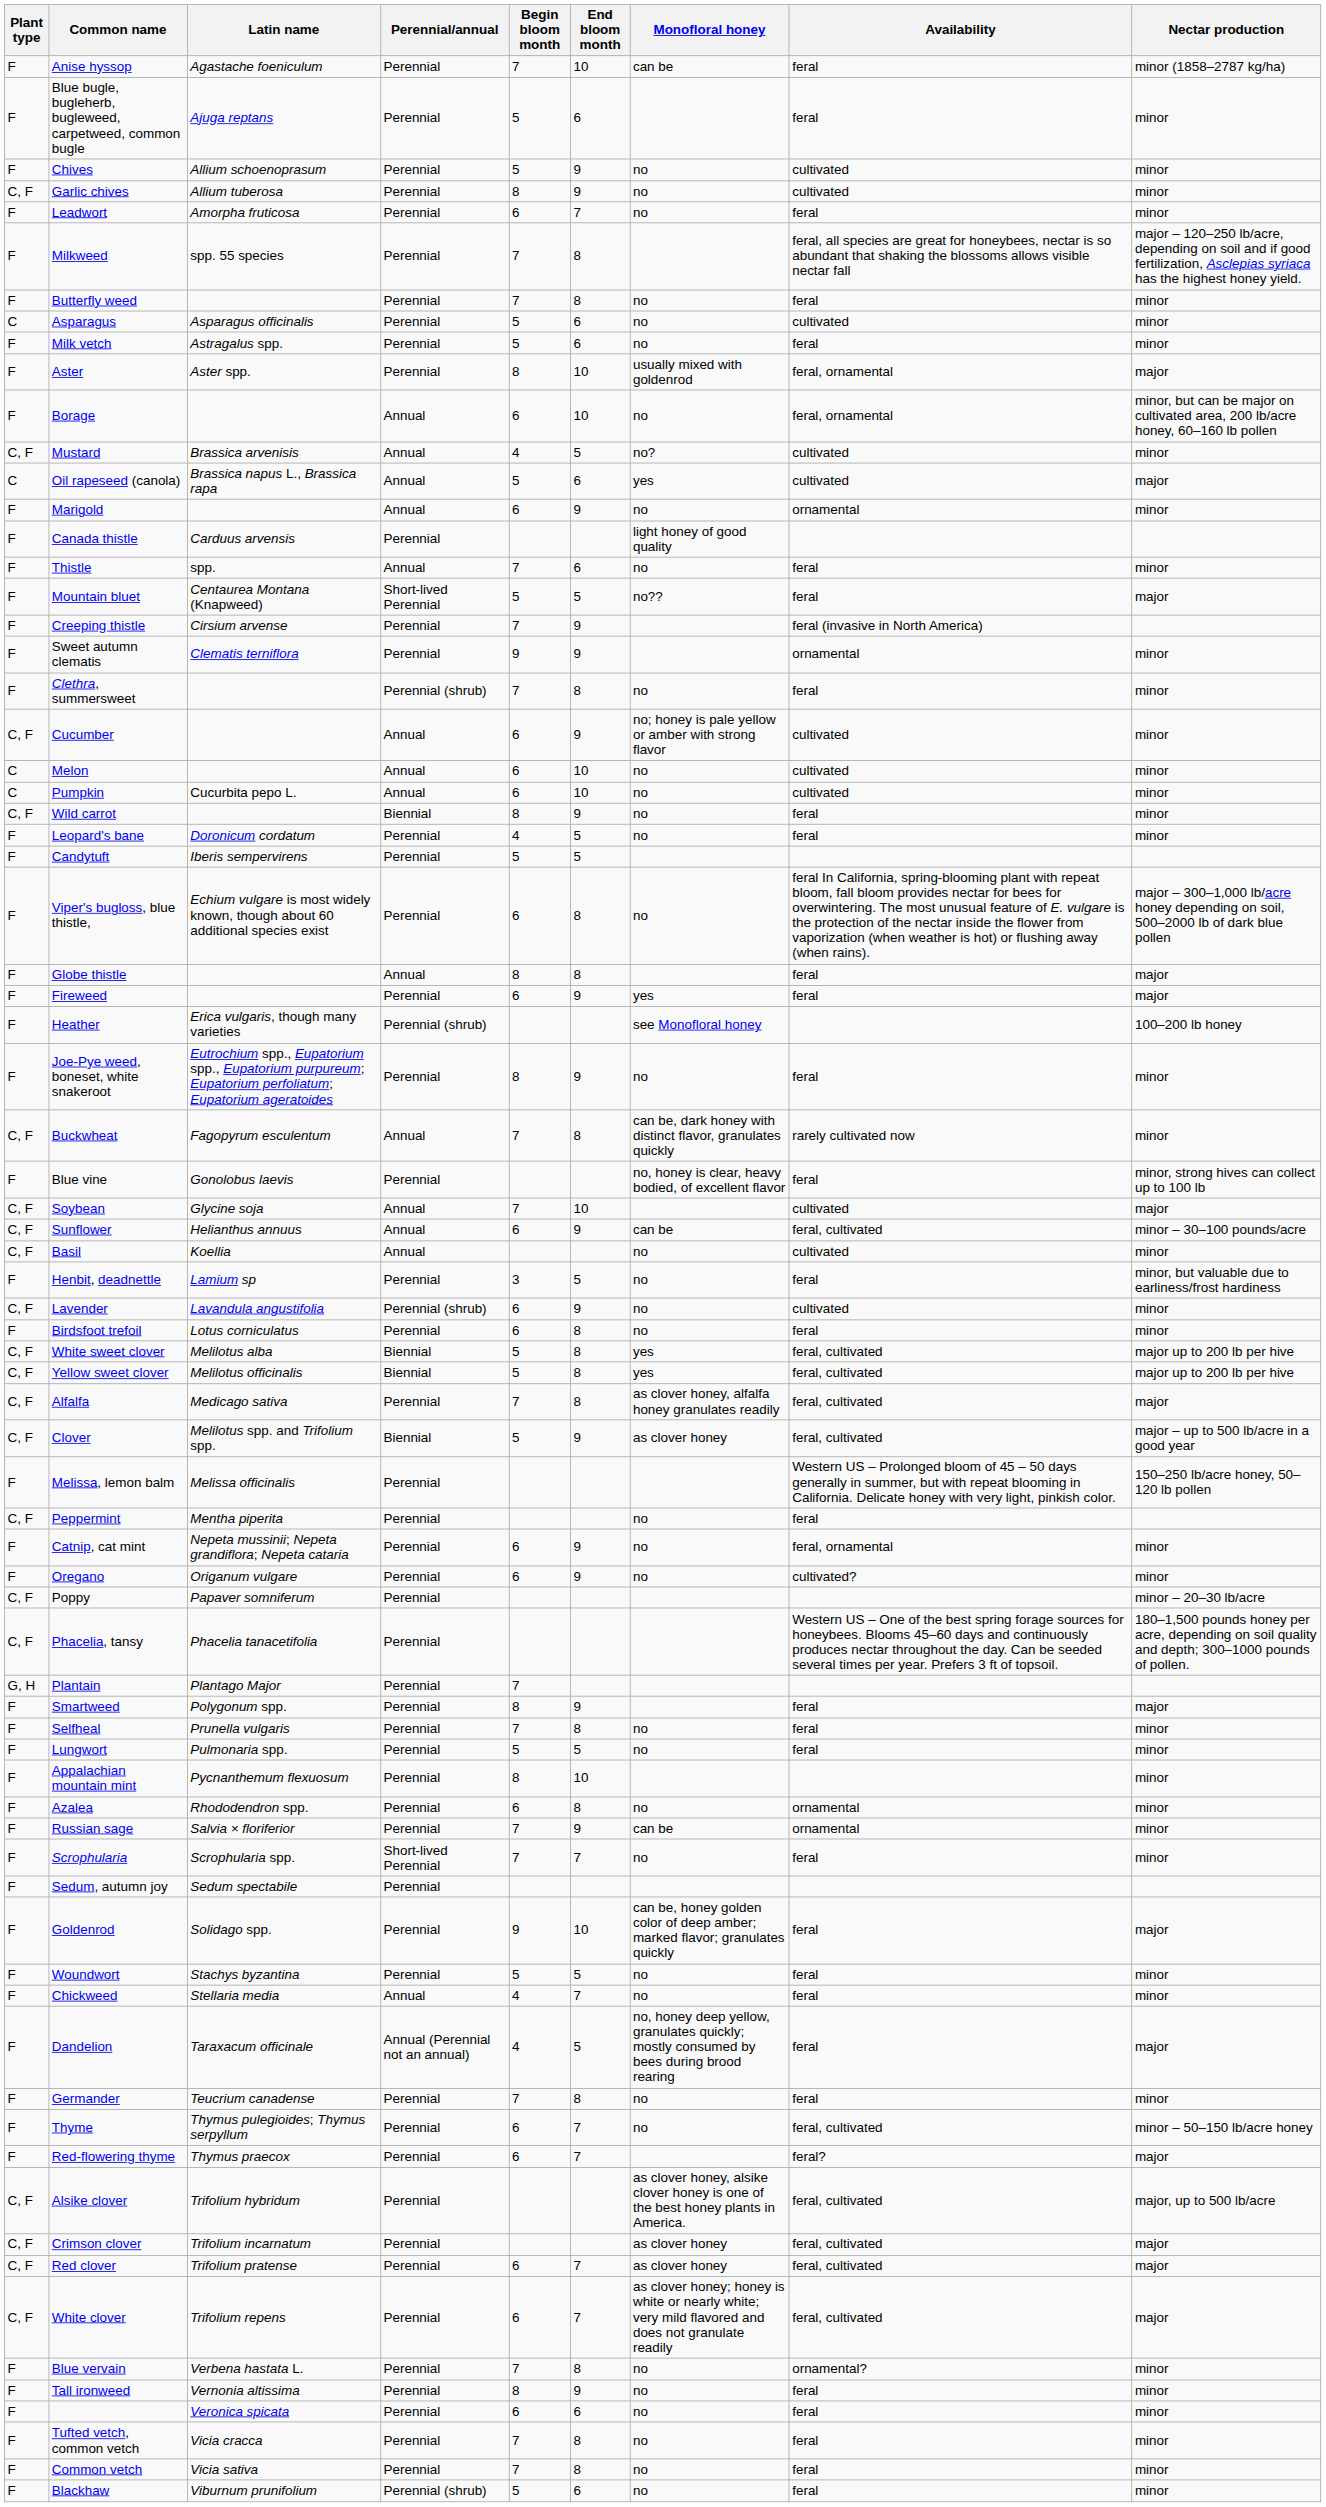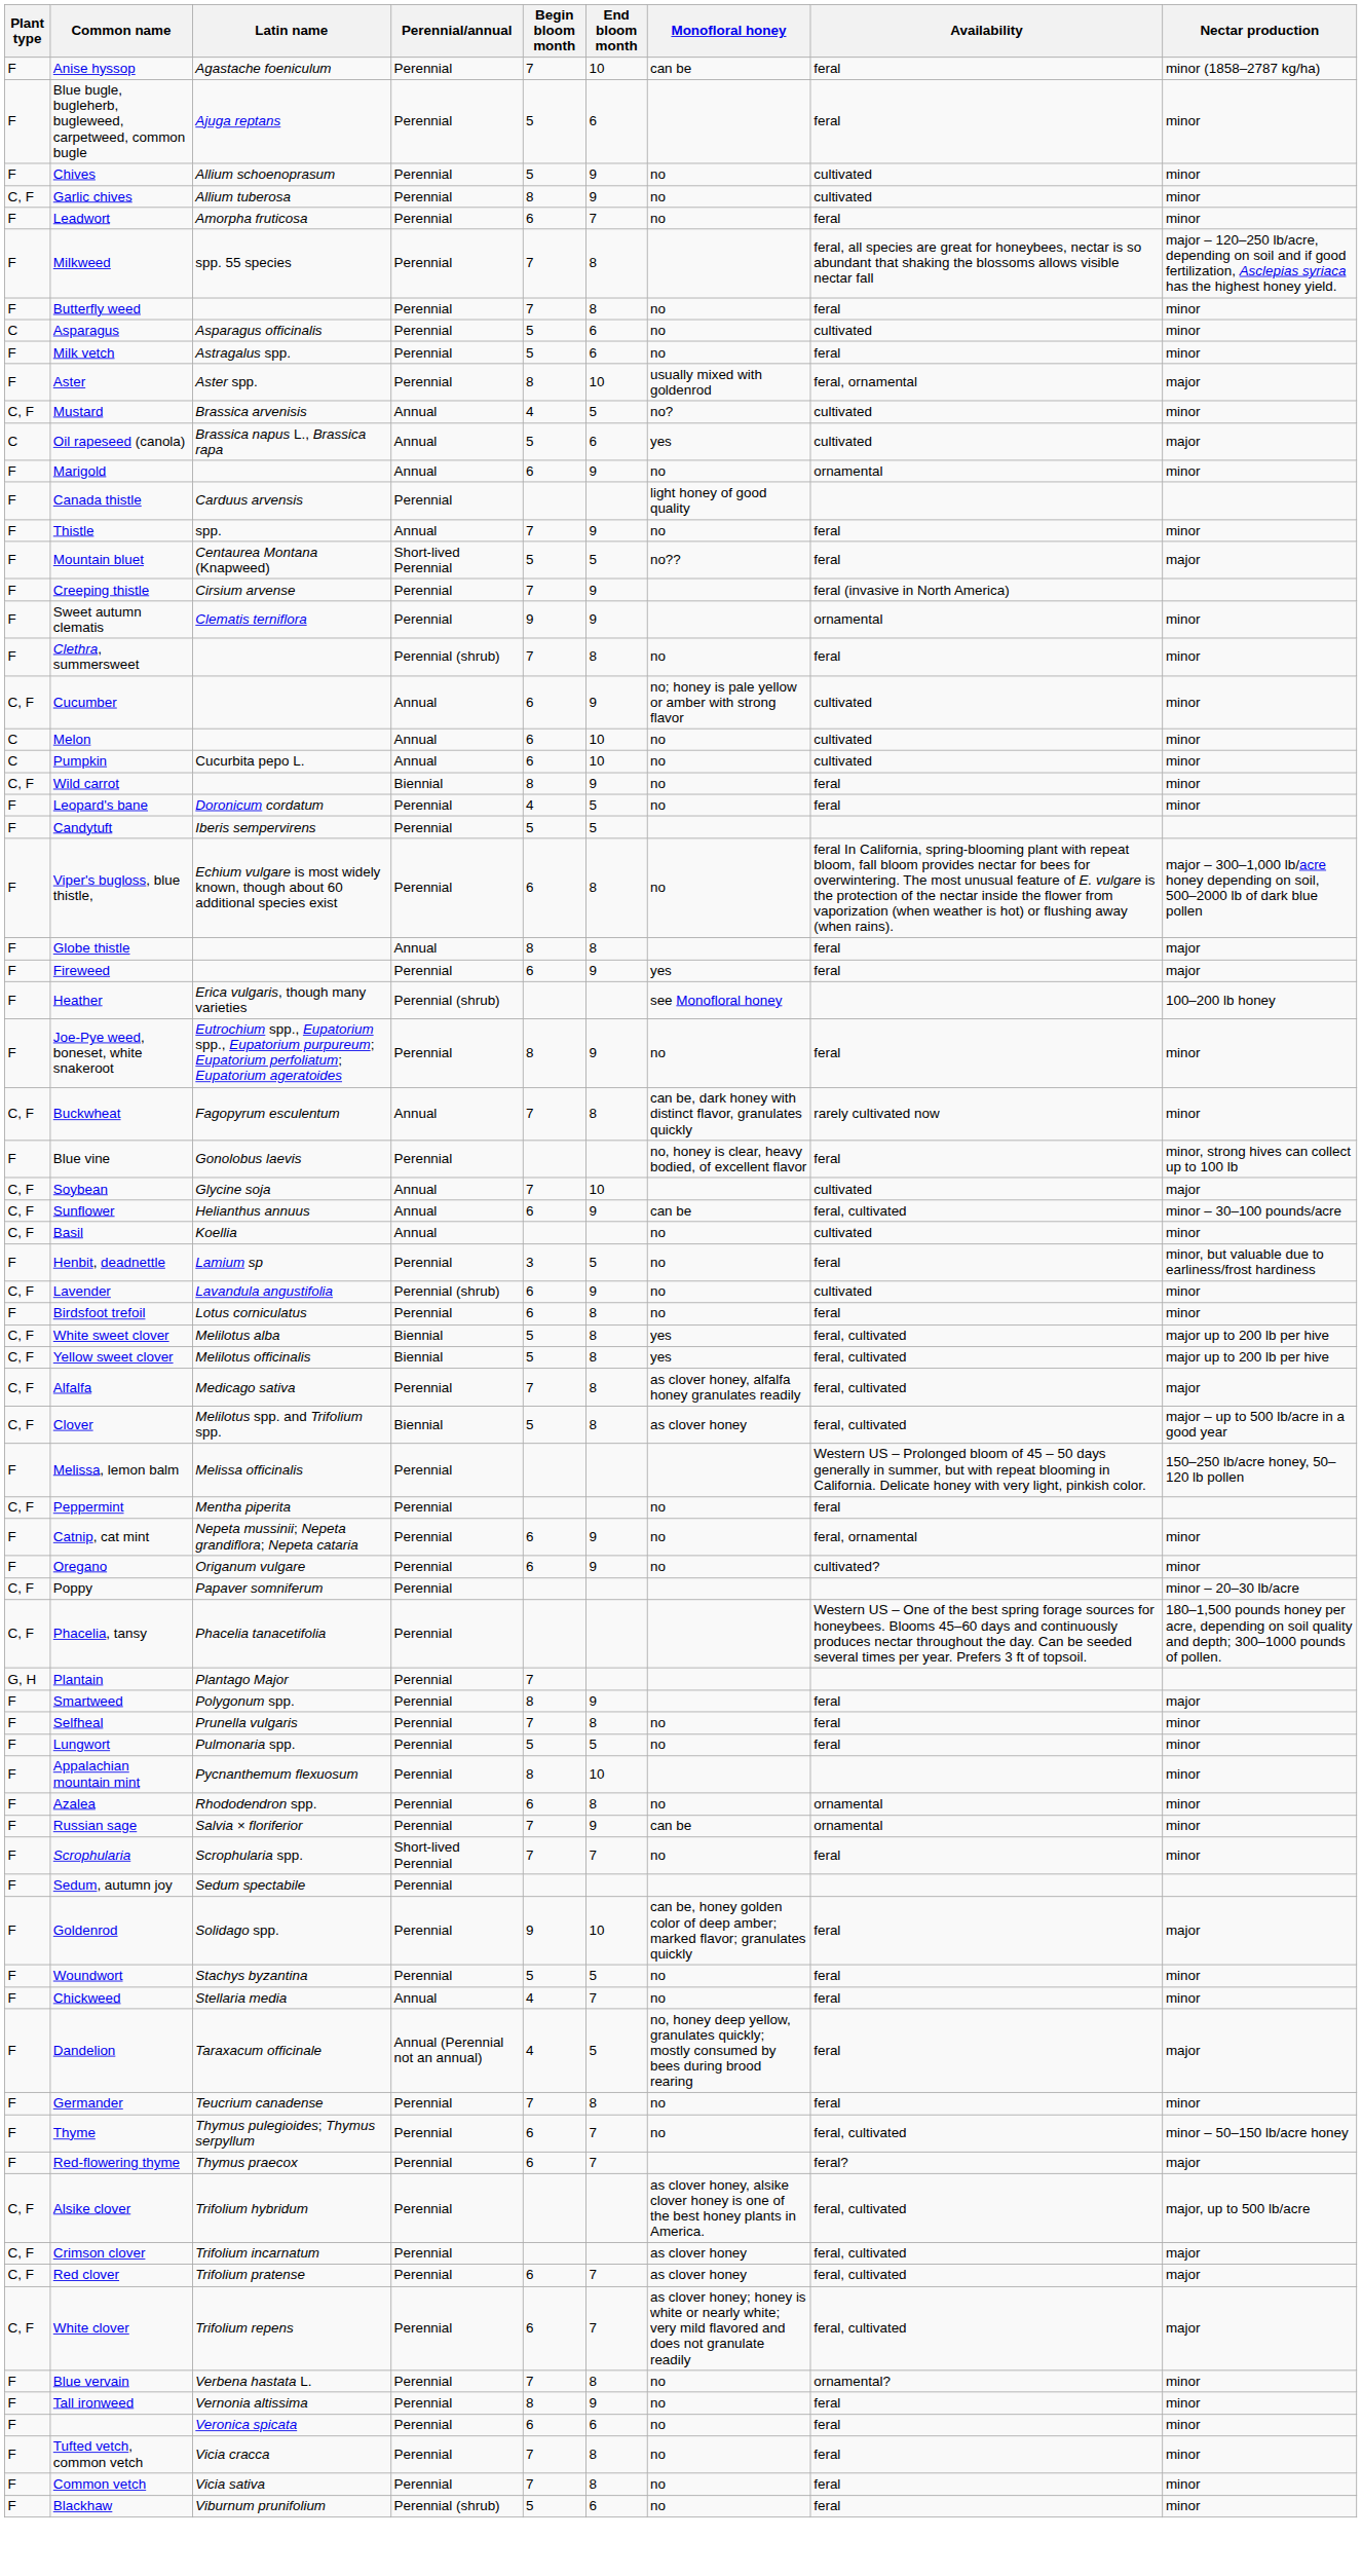- row: F | Borage | Annual | 6 | 10 | no | feral, ornamental | minor, but can be major on cultivated area, 200 lb/acre honey, 60–160 lb pollen
Thistle | End bloom month: 6 -> 9
Clover | End bloom month: 9 -> 8
